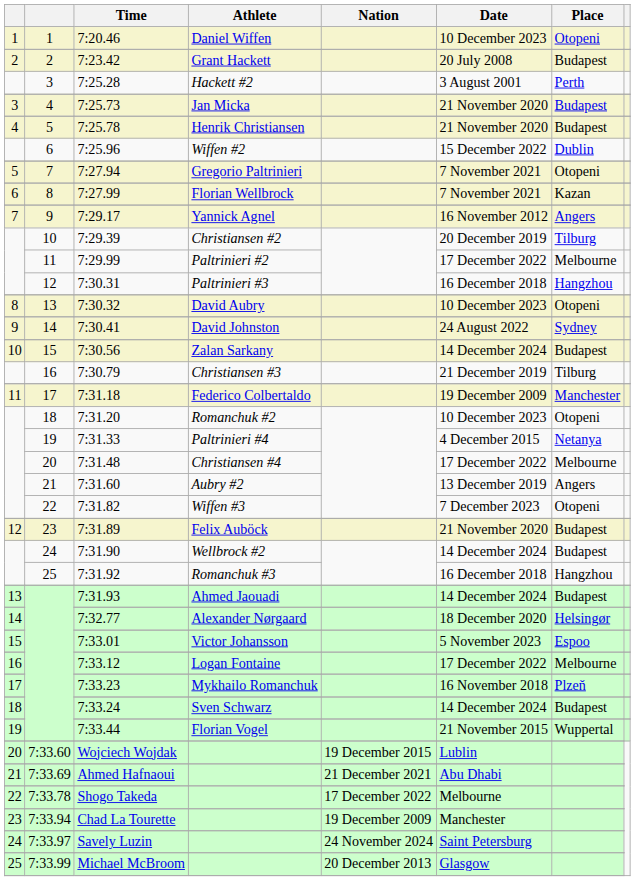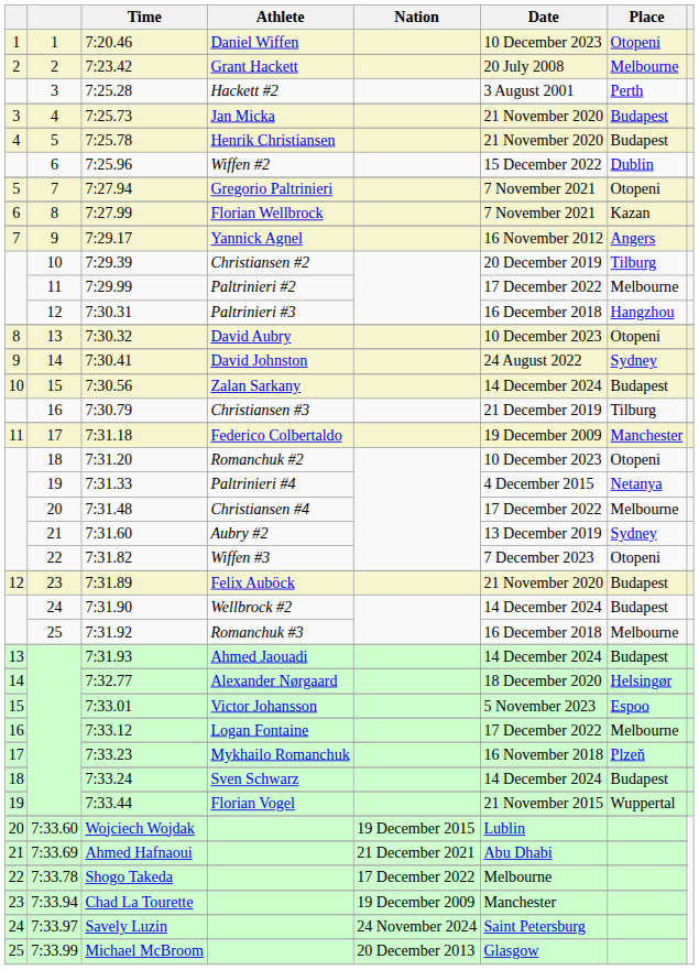7:23.42 | Place: Budapest -> Melbourne
7:31.60 | Place: Angers -> Sydney
7:31.92 | Place: Hangzhou -> Melbourne
